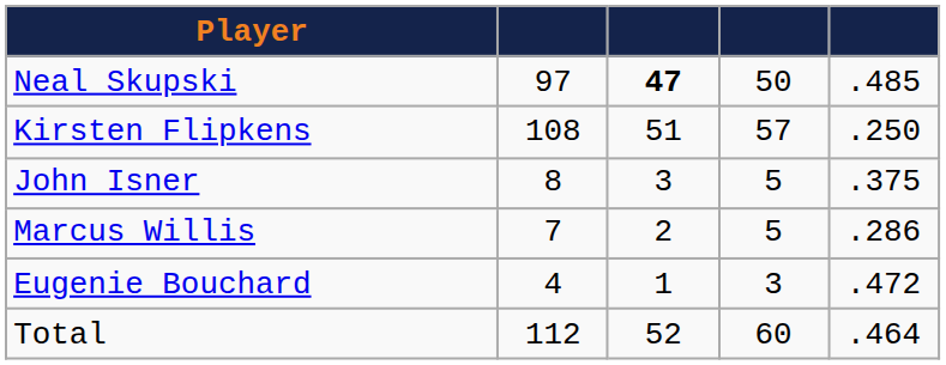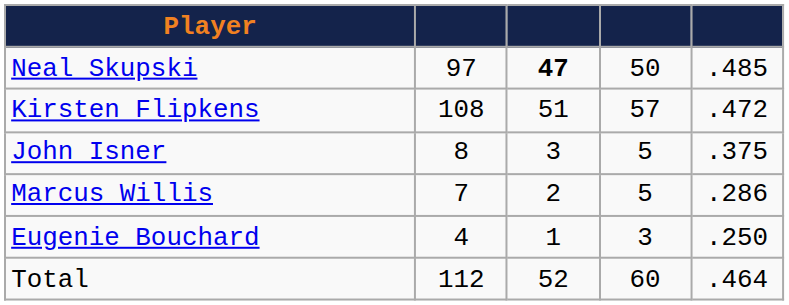Kirsten Flipkens | column 5: .250 -> .472
Eugenie Bouchard | column 5: .472 -> .250
